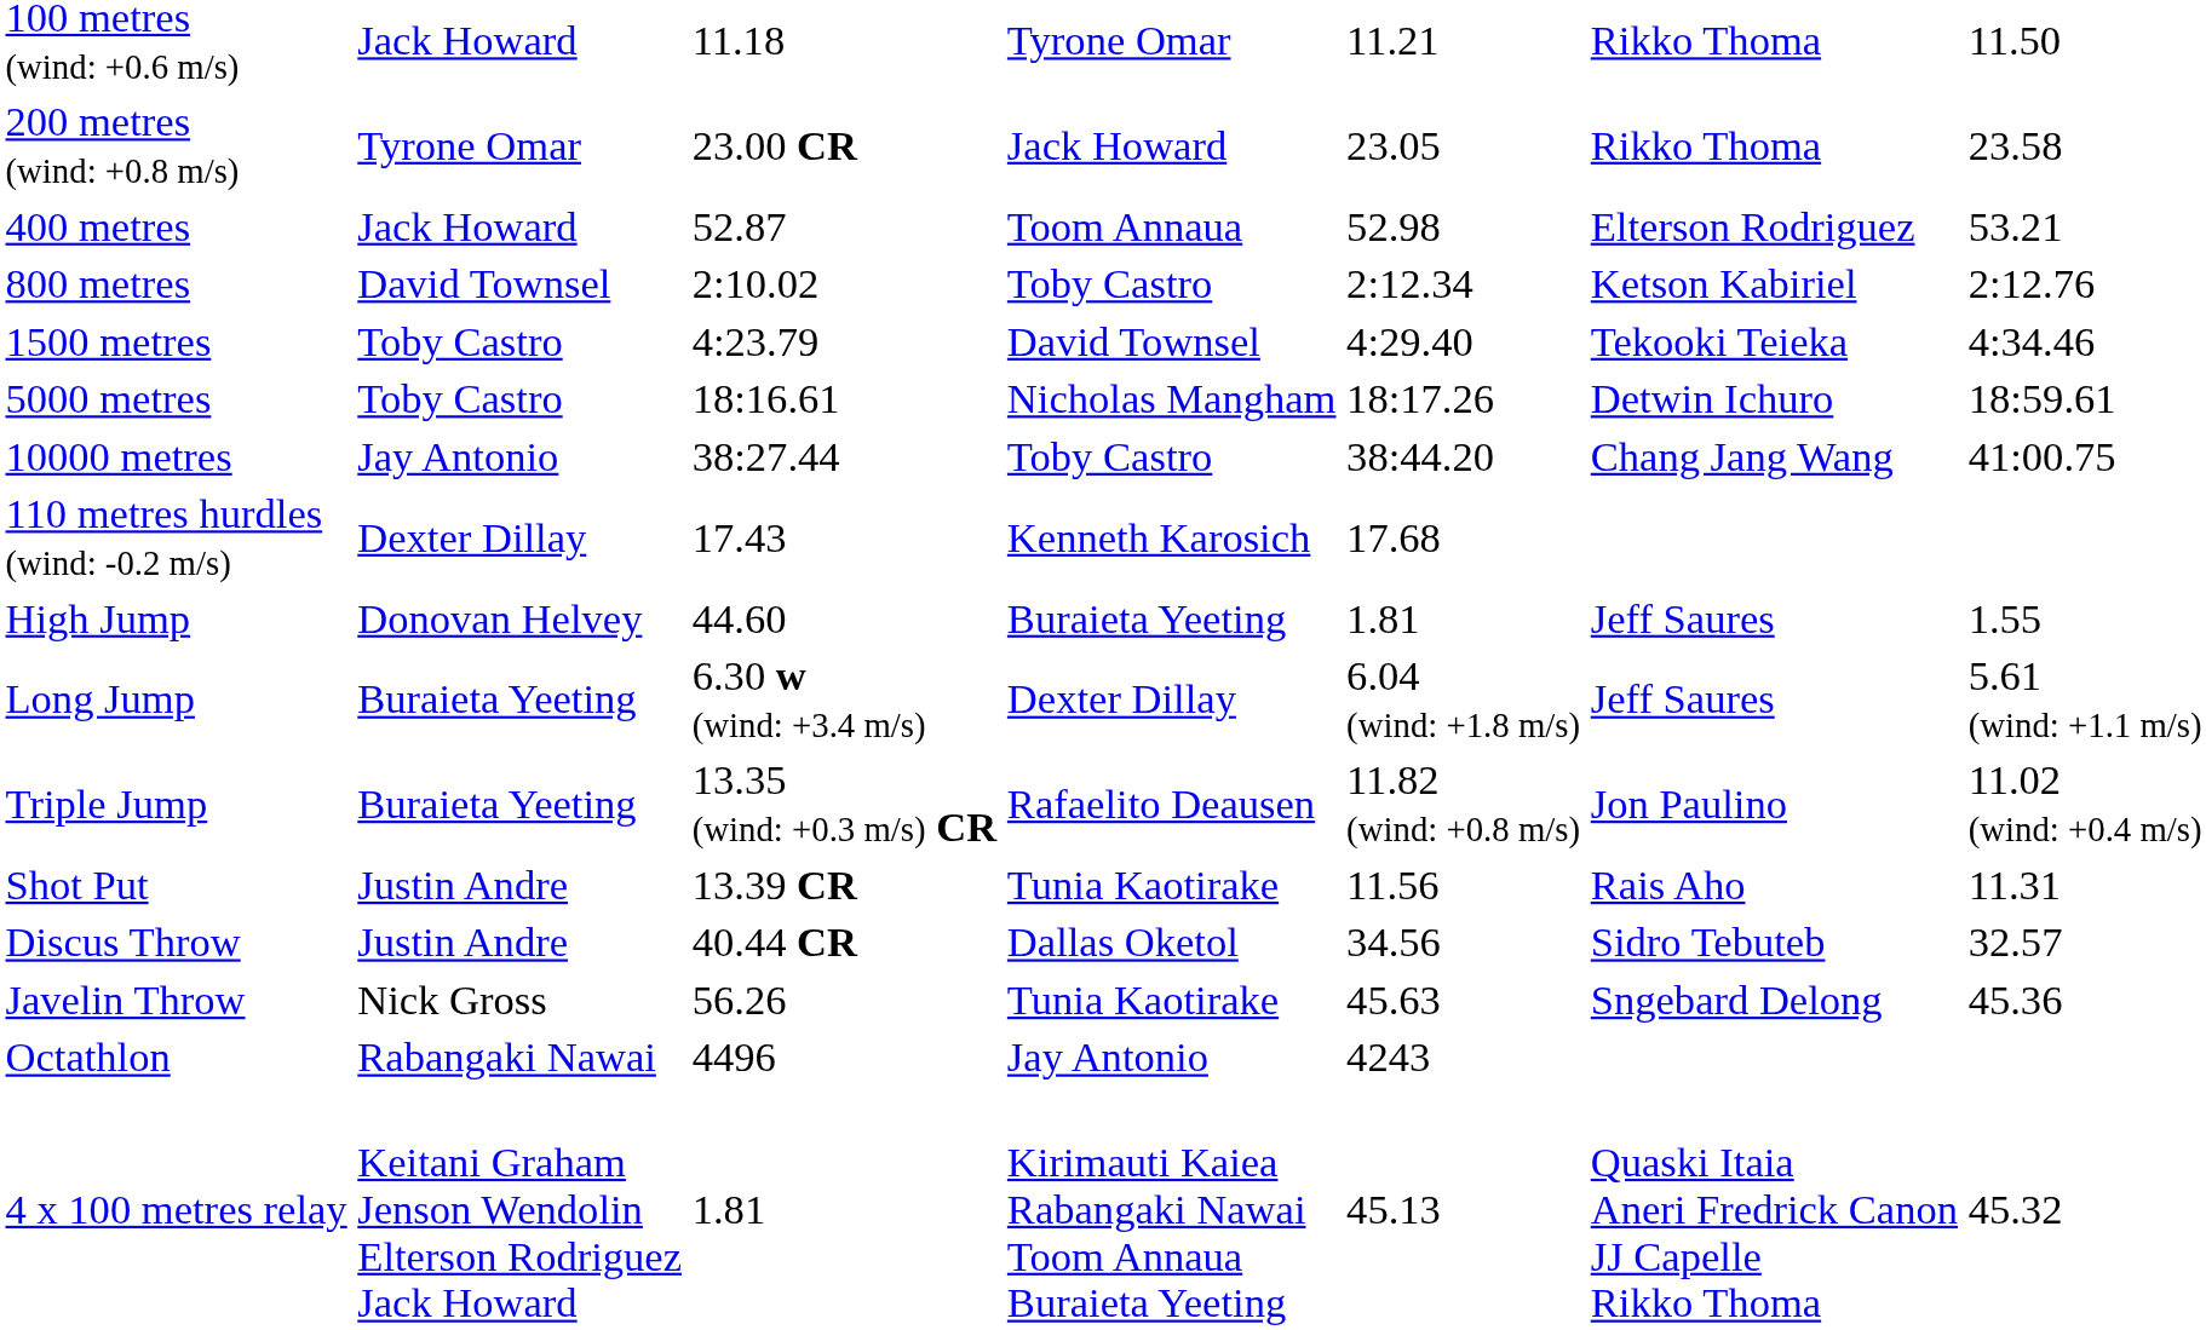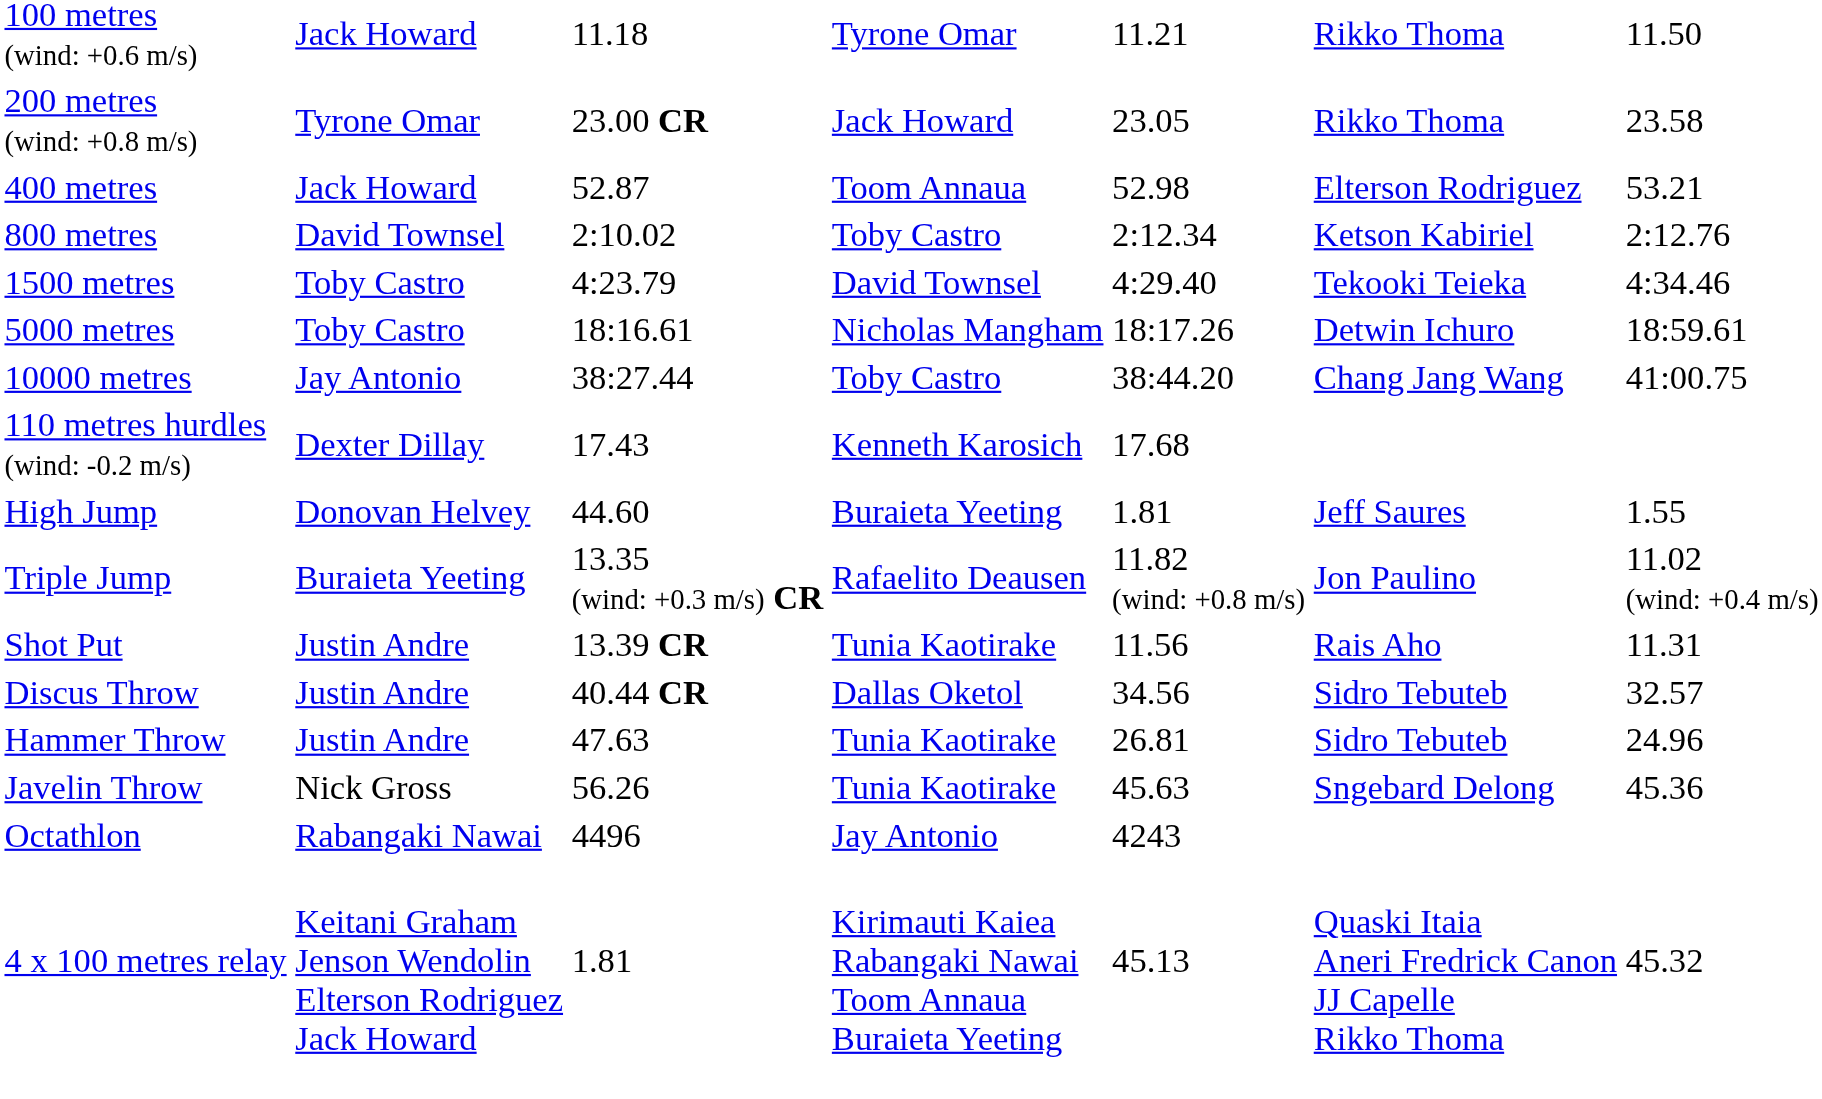- row: Long Jump | Buraieta Yeeting | 6.30 w (wind: +3.4 m/s) | Dexter Dillay | 6.04 (wind: +1.8 m/s) | Jeff Saures | 5.61 (wind: +1.1 m/s)
+ row: Hammer Throw | Justin Andre | 47.63 | Tunia Kaotirake | 26.81 | Sidro Tebuteb | 24.96
